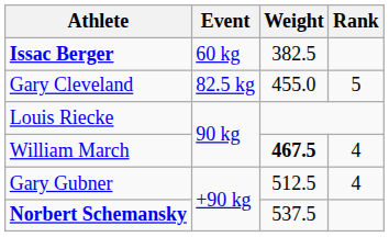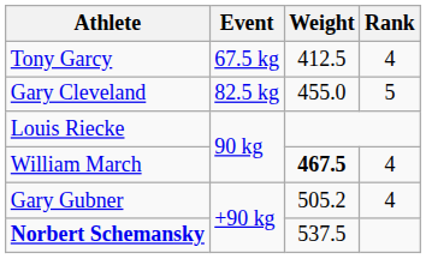- row: Issac Berger | 60 kg | 382.5
+ row: Tony Garcy | 67.5 kg | 412.5 | 4
Gary Gubner | Weight: 512.5 -> 505.2
